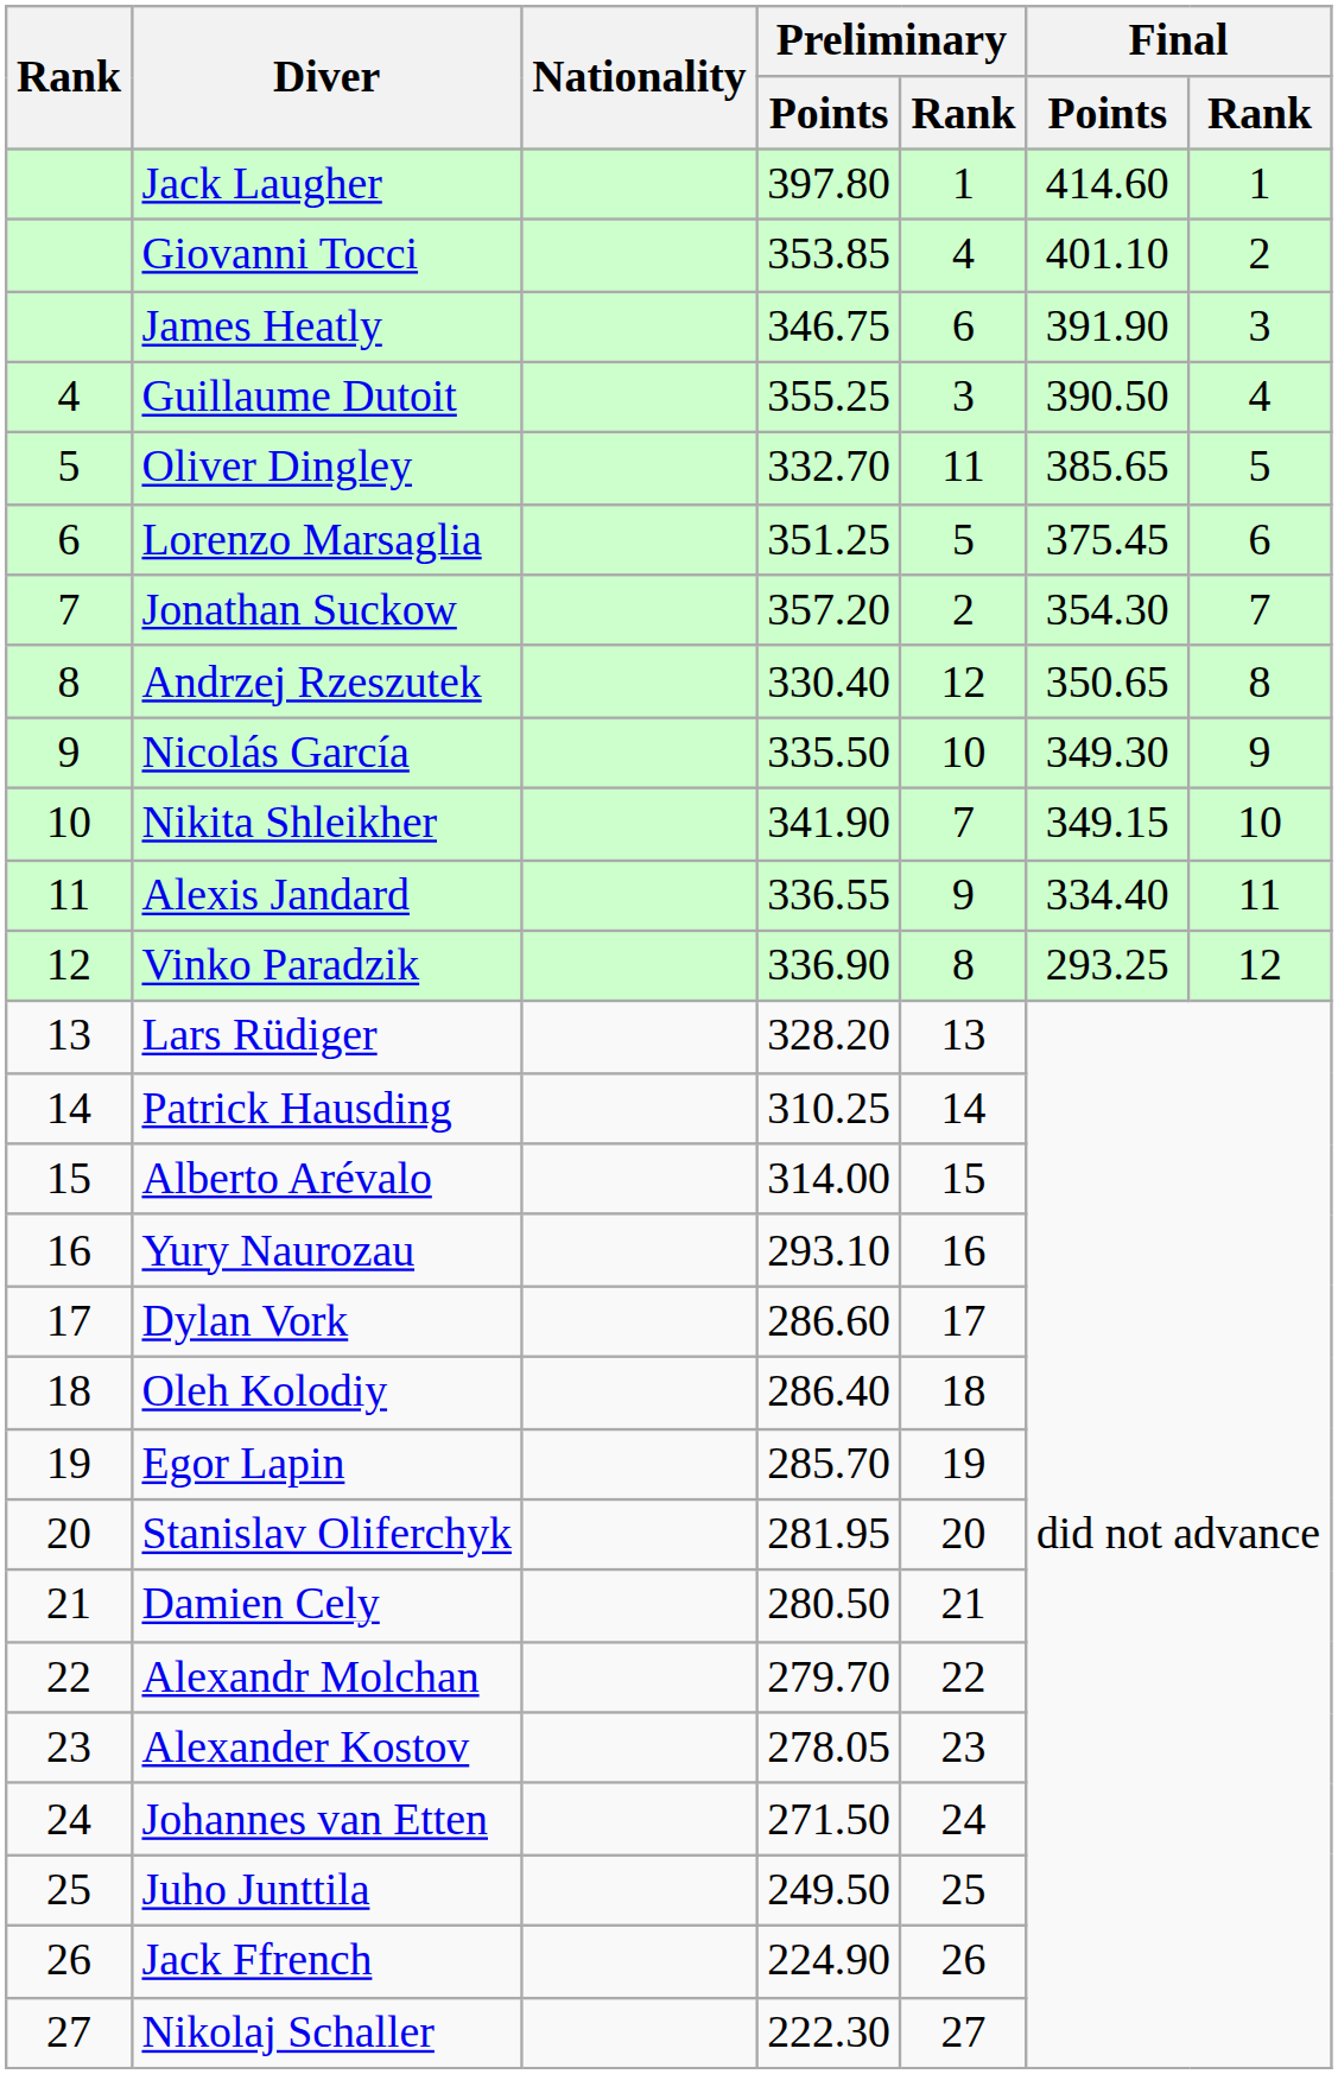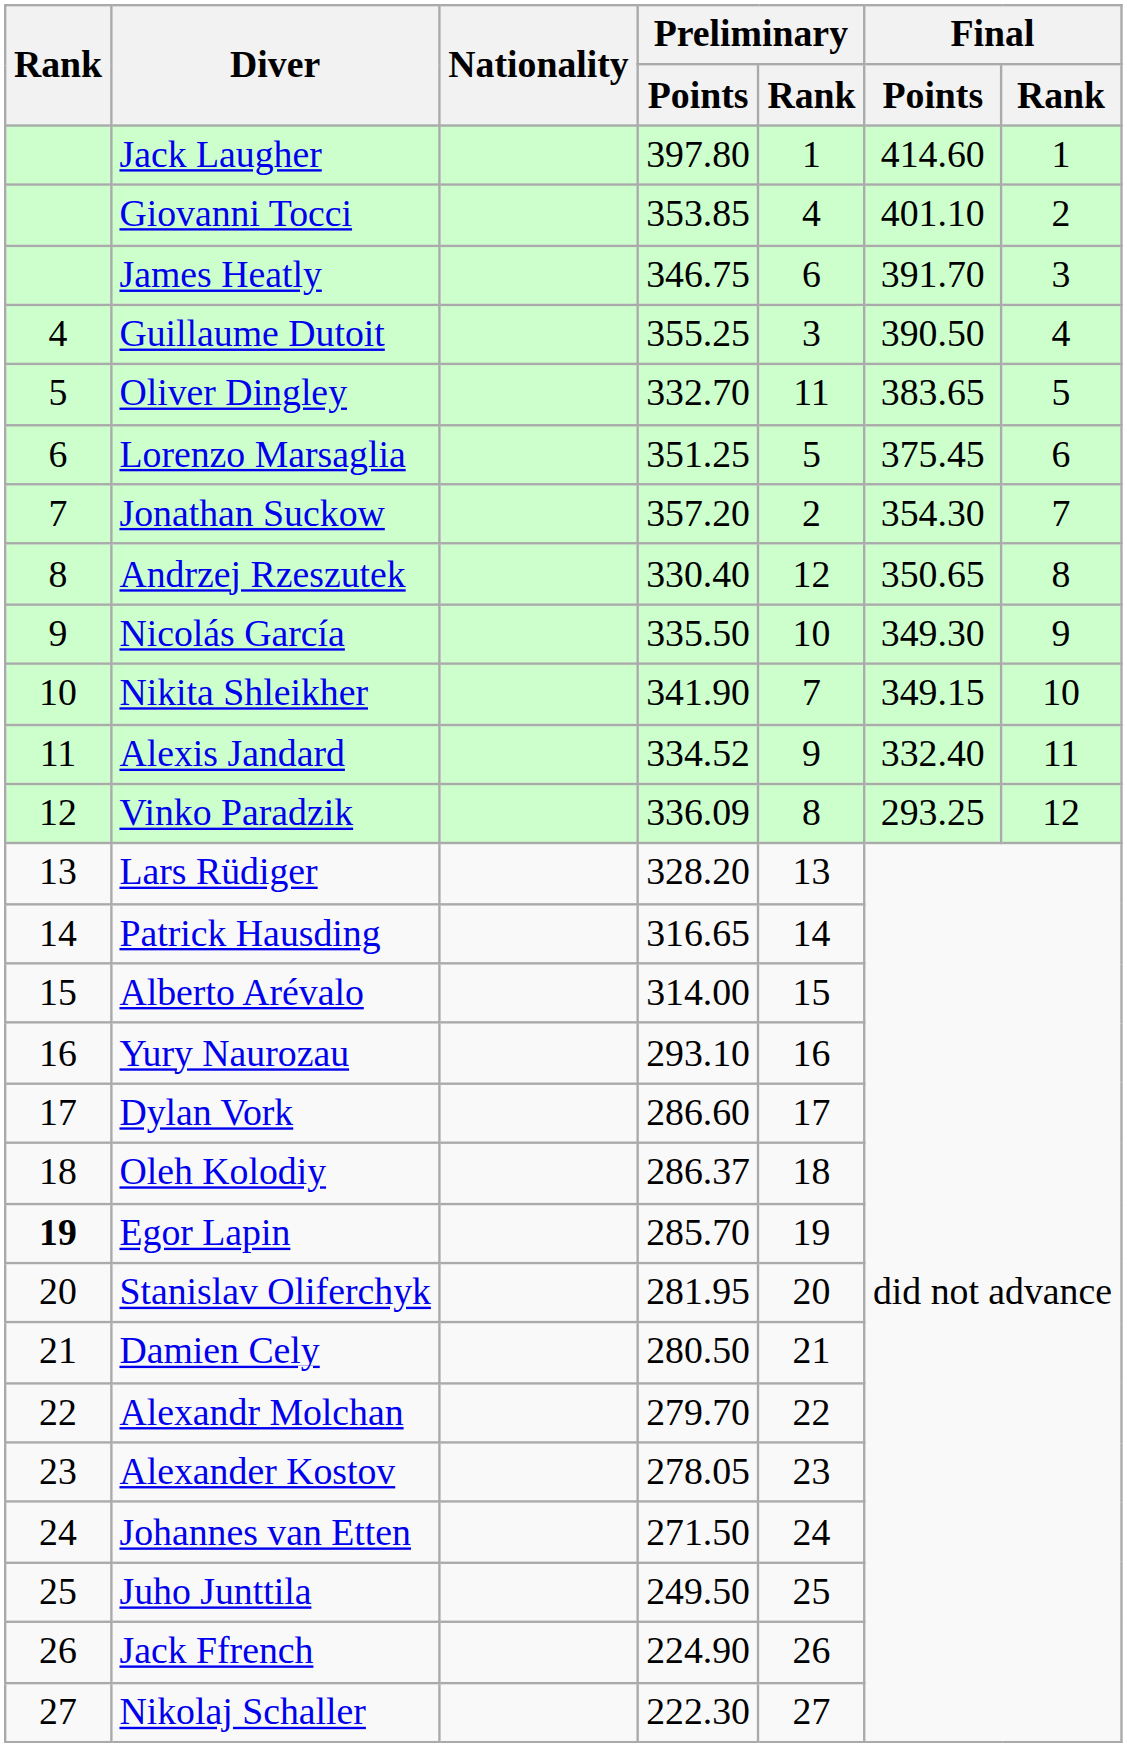James Heatly | Final / Points: 391.90 -> 391.70
Oliver Dingley | Final / Points: 385.65 -> 383.65
Alexis Jandard | Preliminary / Points: 336.55 -> 334.52
Alexis Jandard | Final / Points: 334.40 -> 332.40
Vinko Paradzik | Preliminary / Points: 336.90 -> 336.09
Patrick Hausding | Preliminary / Points: 310.25 -> 316.65
Oleh Kolodiy | Preliminary / Points: 286.40 -> 286.37
Egor Lapin | Rank: normal -> bold
